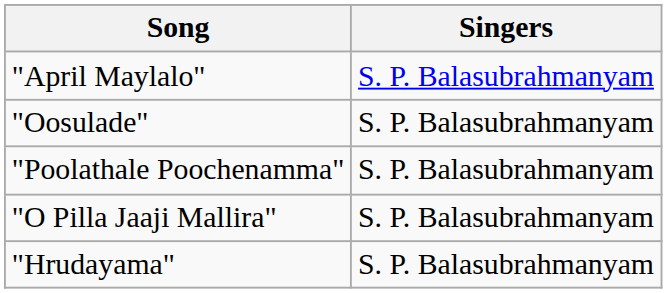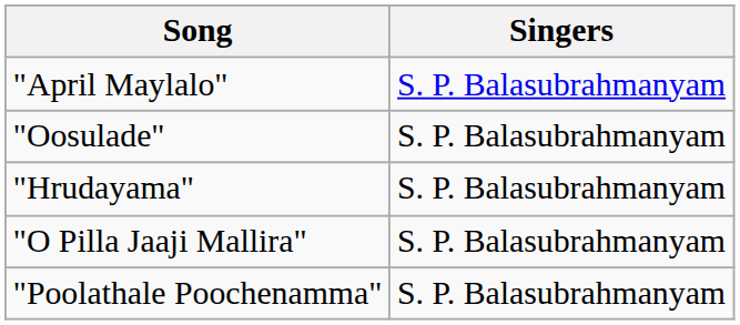rows swapped: "Hrudayama" <-> "Poolathale Poochenamma"
